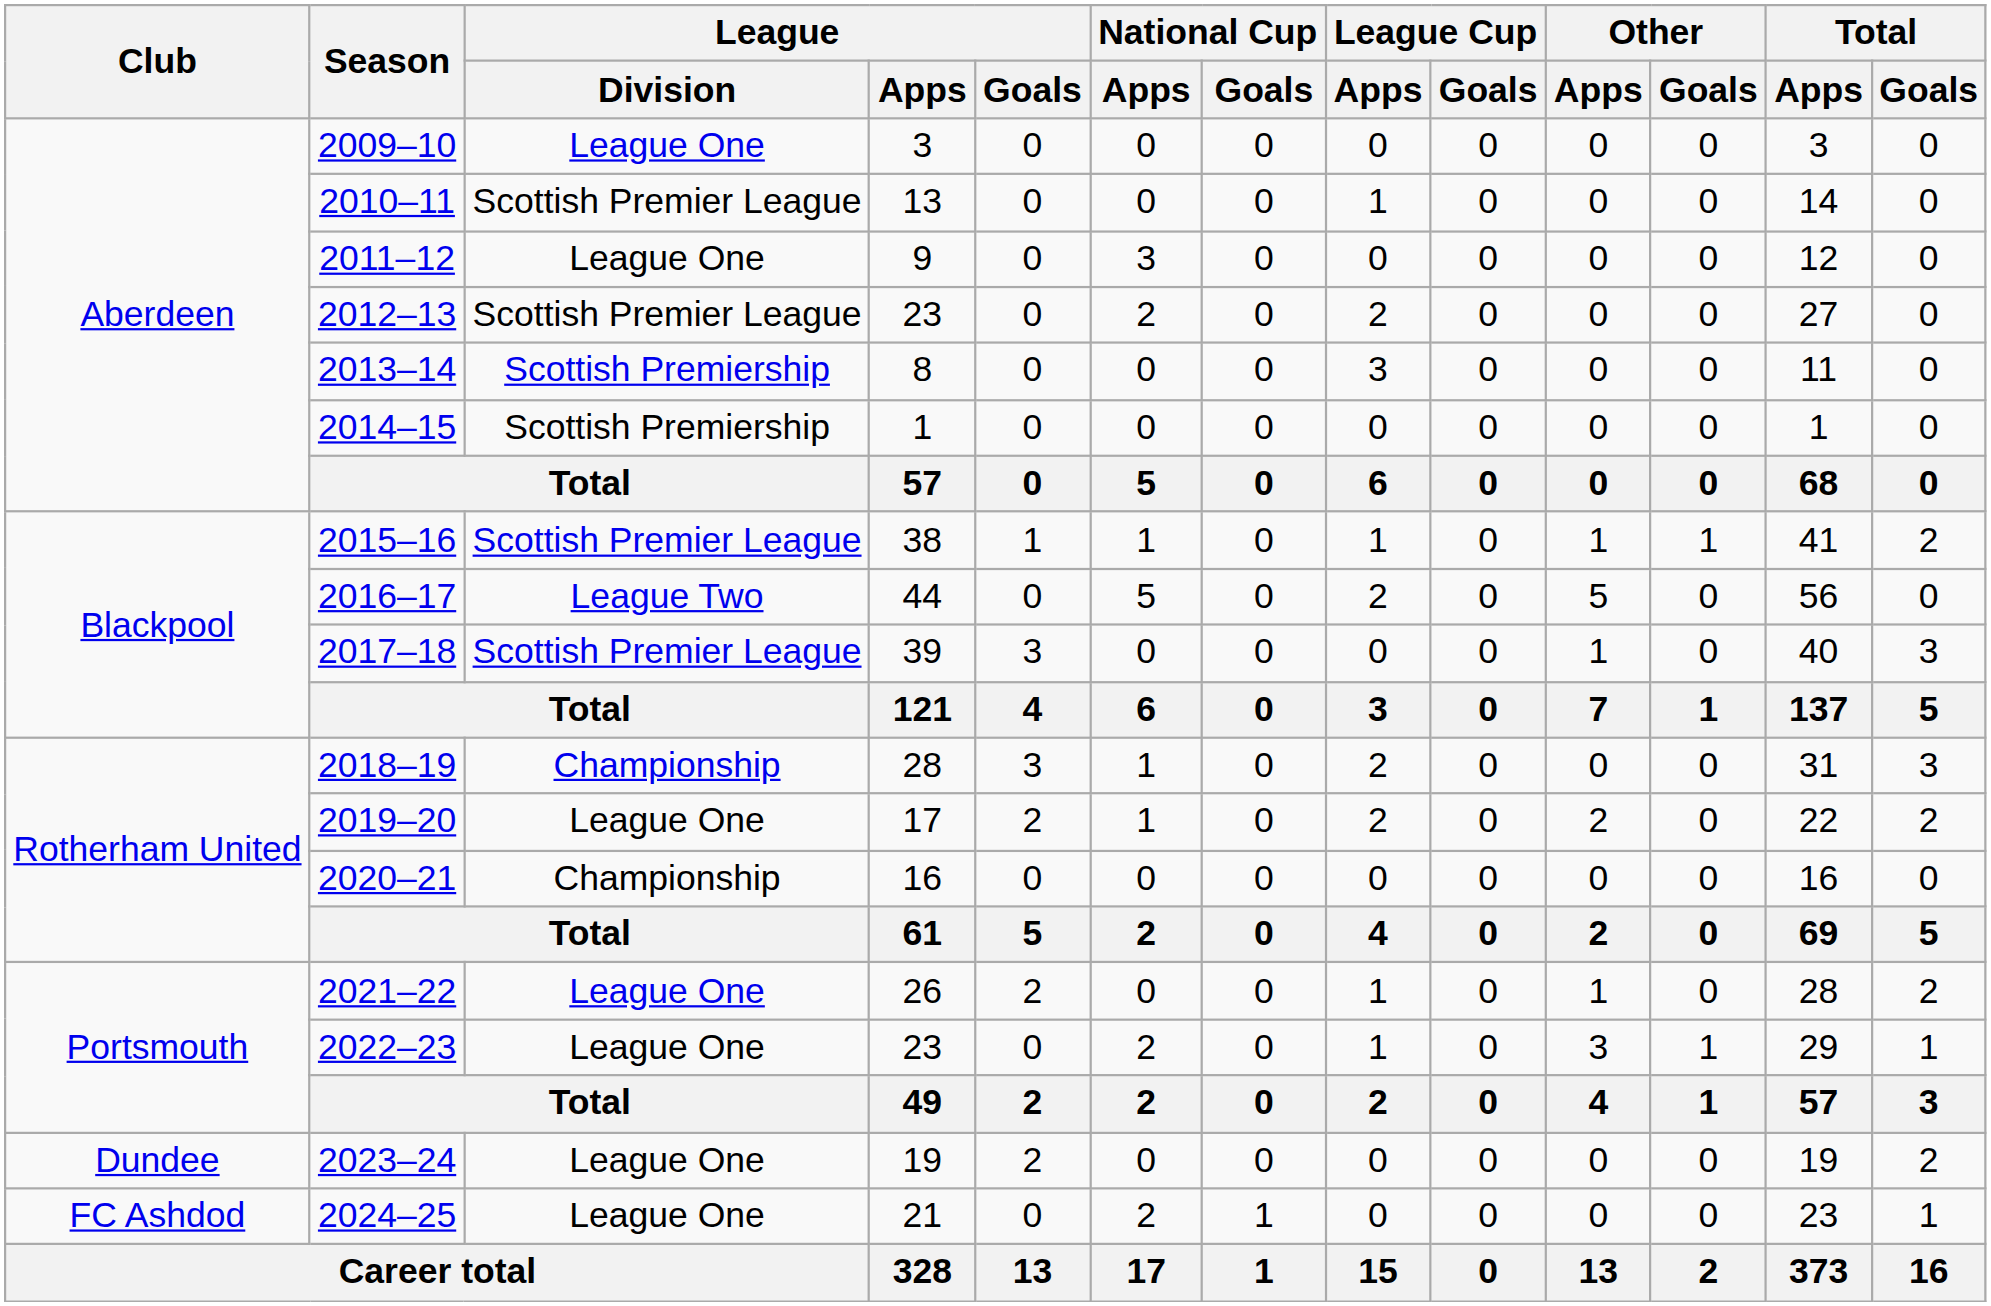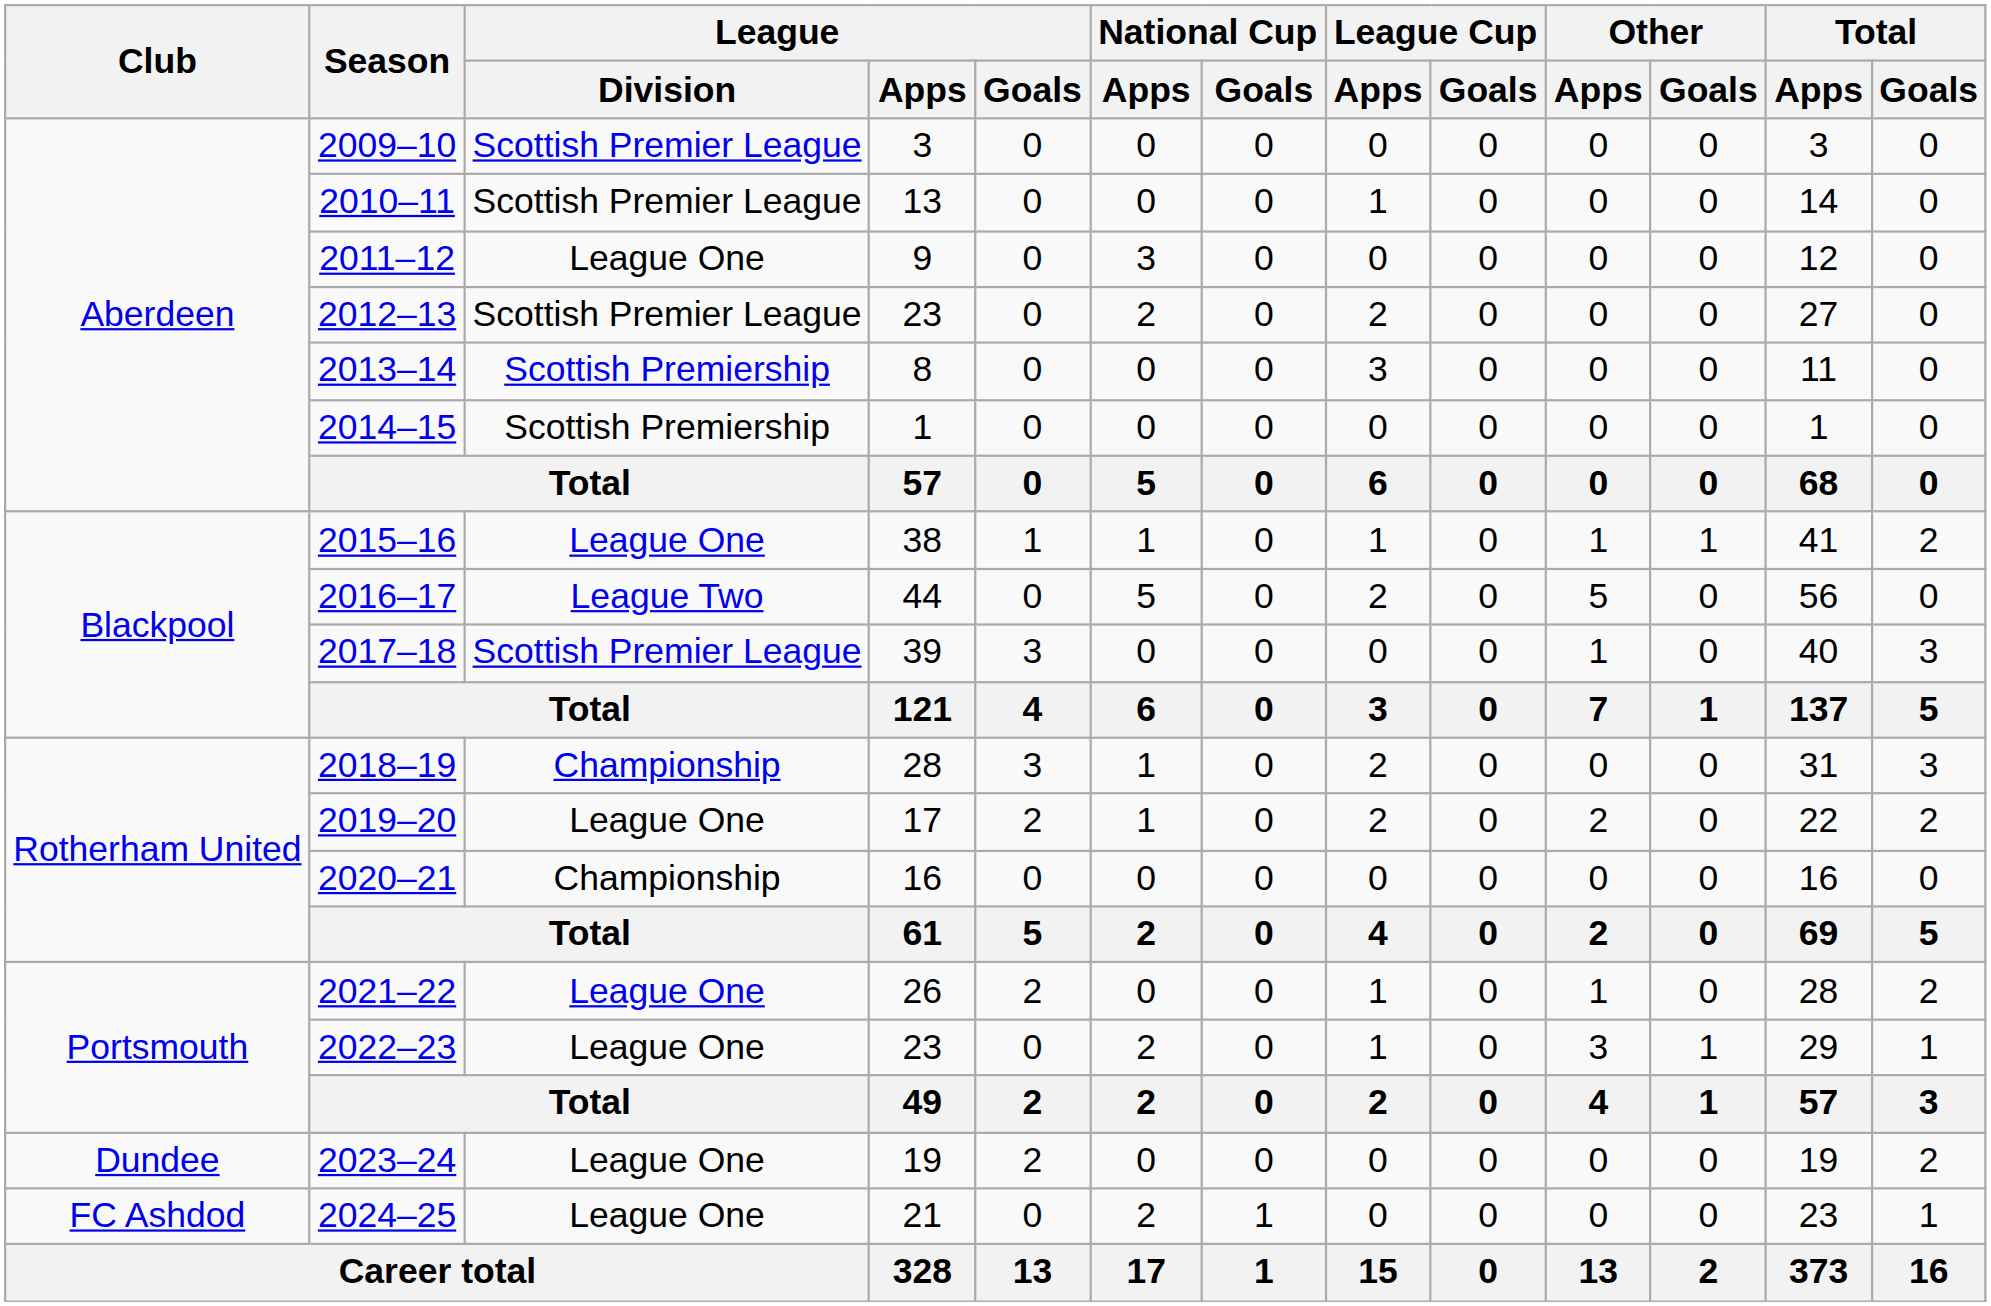2009–10 | League / Division: League One -> Scottish Premier League
2015–16 | League / Division: Scottish Premier League -> League One
